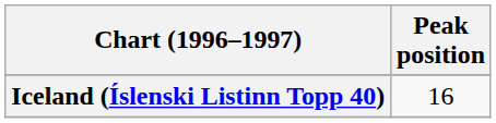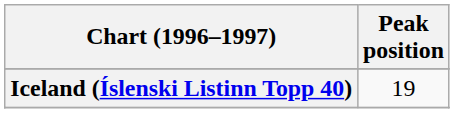Iceland (Íslenski Listinn Topp 40) | Peak position: 16 -> 19
